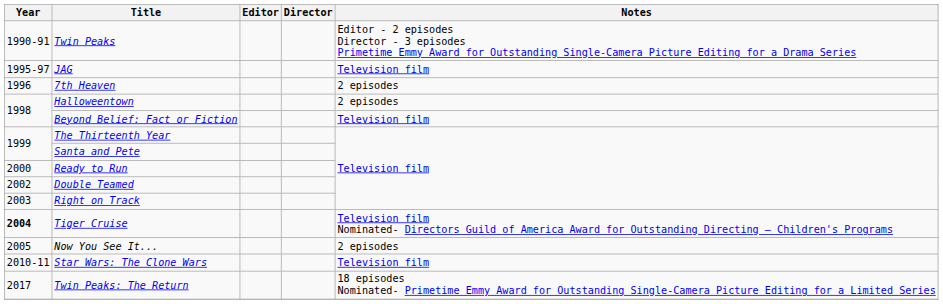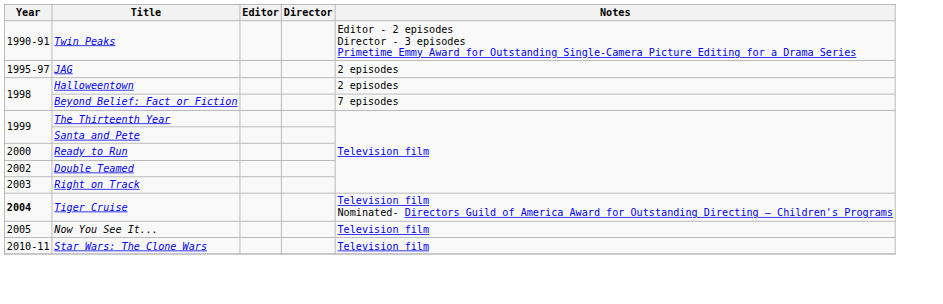JAG | Notes: Television film -> 2 episodes
- row: 1996 | 7th Heaven | 2 episodes
Beyond Belief: Fact or Fiction | Notes: Television film -> 7 episodes
Now You See It... | Notes: 2 episodes -> Television film
- row: 2017 | Twin Peaks: The Return | 18 episodes Nominated- Primetime Emmy Award for Outstanding Single-Camera Picture Editing for a Limited Series
